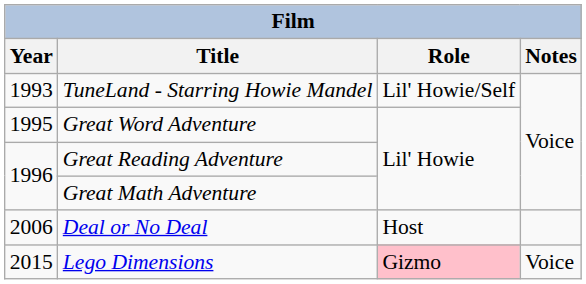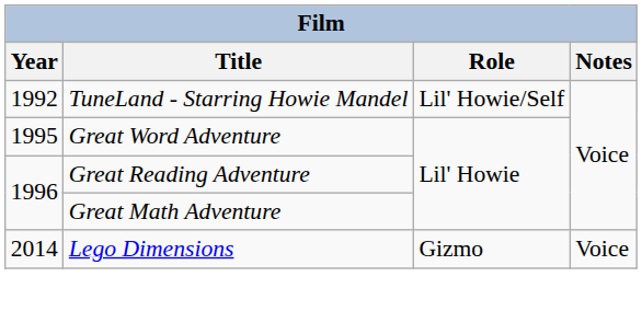TuneLand - Starring Howie Mandel | Year: 1993 -> 1992
- row: 2006 | Deal or No Deal | Host
Lego Dimensions | Year: 2015 -> 2014
Lego Dimensions | Role: pink background -> no background
